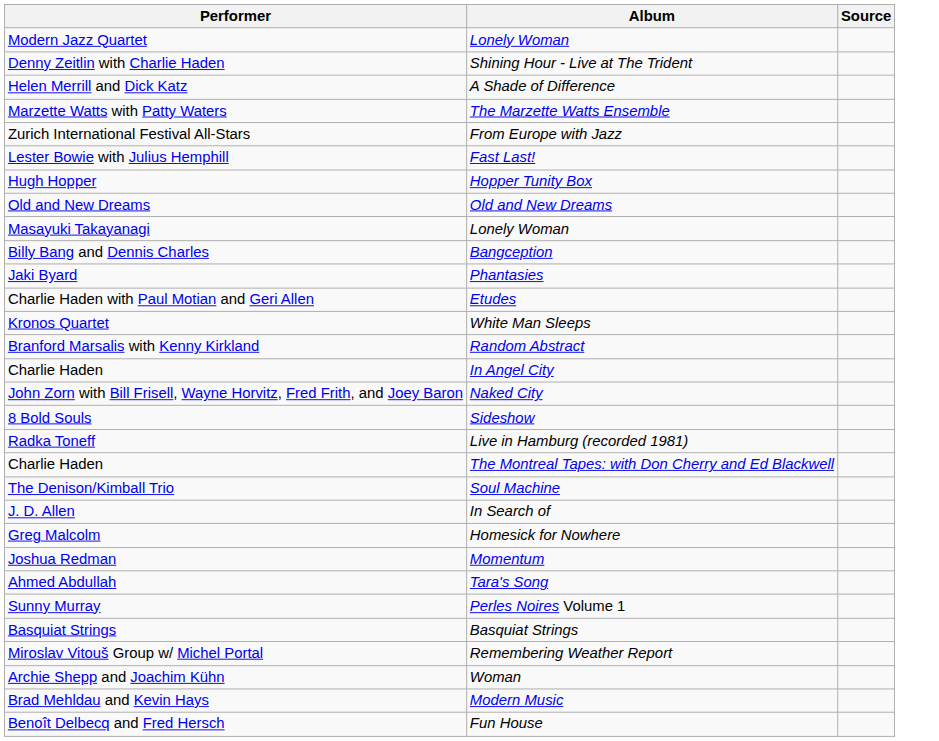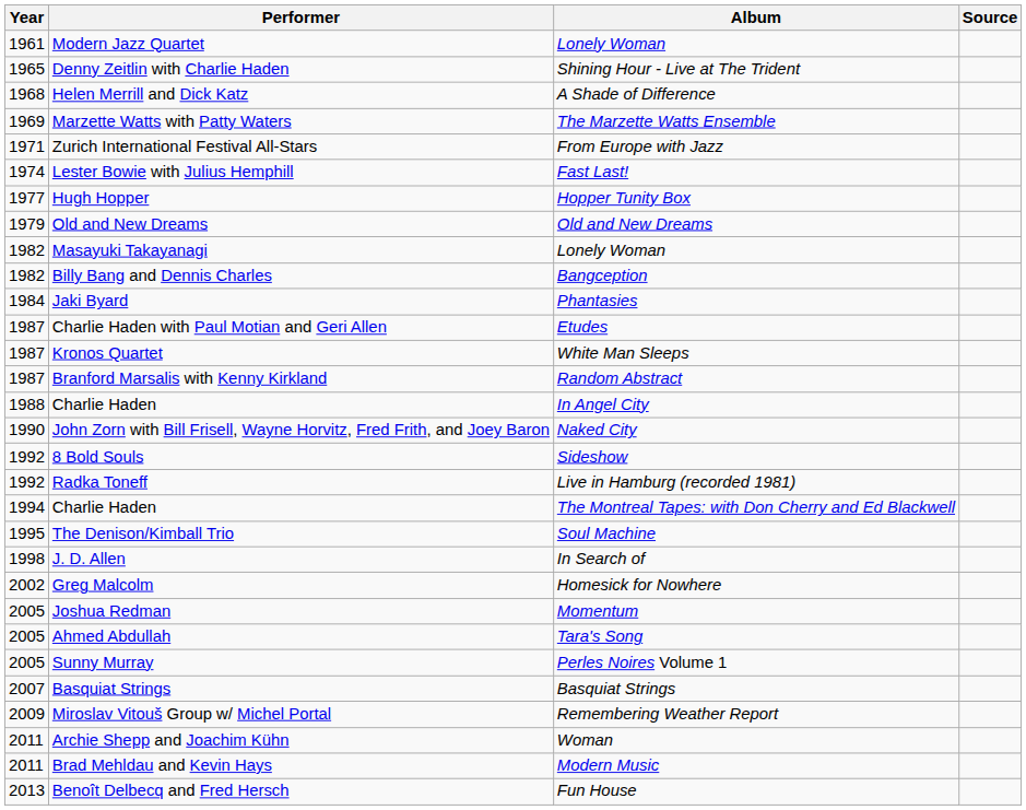+ column: Year | 1961 | 1965 | 1968 | 1969 | 1971 | 1974 | 1977 | 1979 | 1982 | 1982 | 1984 | 1987 | 1987 | 1987 | 1988 | 1990 | 1992 | 1992 | 1994 | 1995 | 1998 | 2002 | 2005 | 2005 | 2005 | 2007 | 2009 | 2011 | 2011 | 2013
